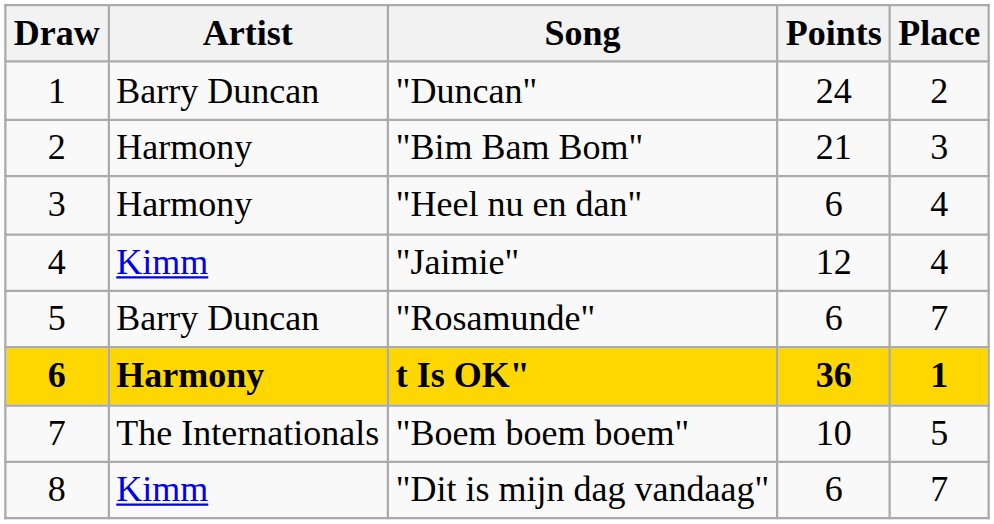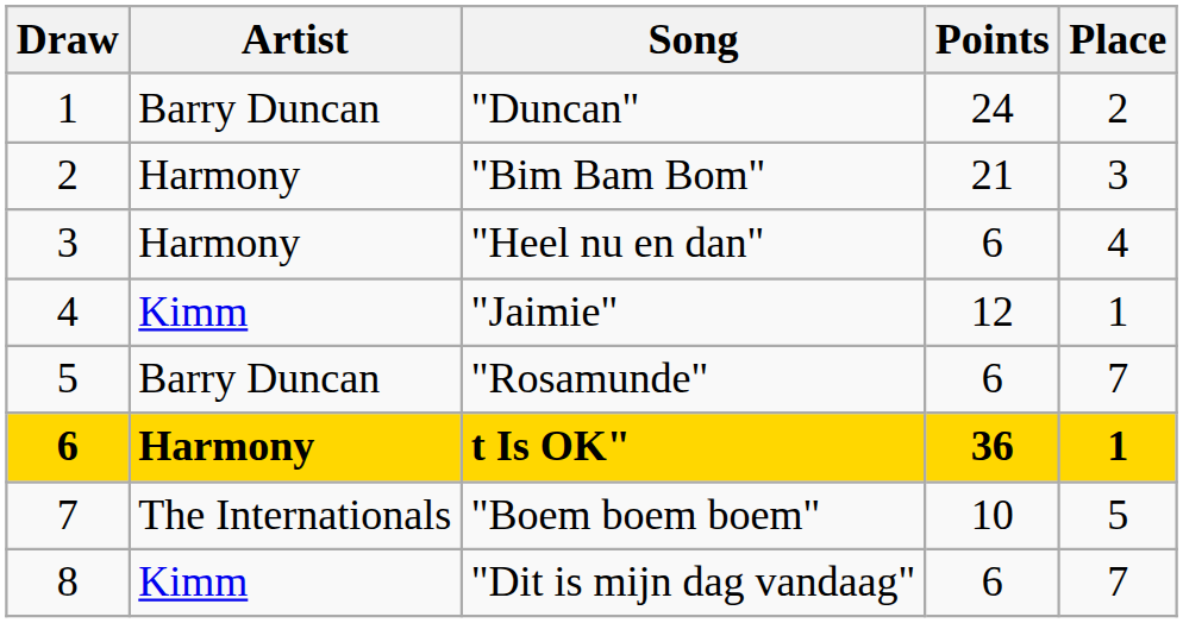"Jaimie" | Place: 4 -> 1
